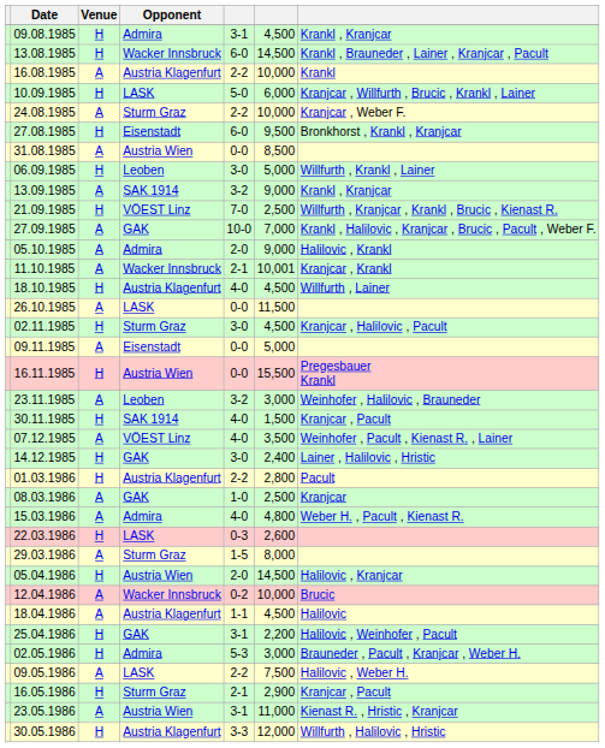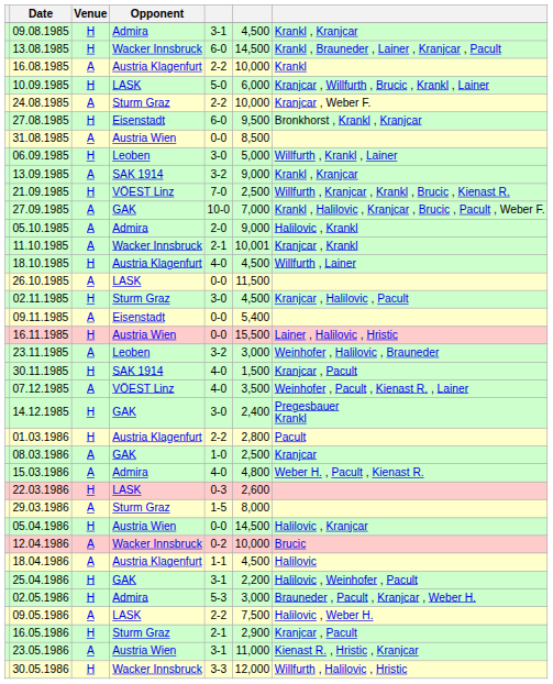09.11.1985 | column 6: 5,000 -> 5,400
16.11.1985 | column 7: Pregesbauer Krankl -> Lainer , Halilovic , Hristic
14.12.1985 | column 7: Lainer , Halilovic , Hristic -> Pregesbauer Krankl
05.04.1986 | column 5: 2-0 -> 0-0
30.05.1986 | Opponent: Austria Klagenfurt -> Wacker Innsbruck
